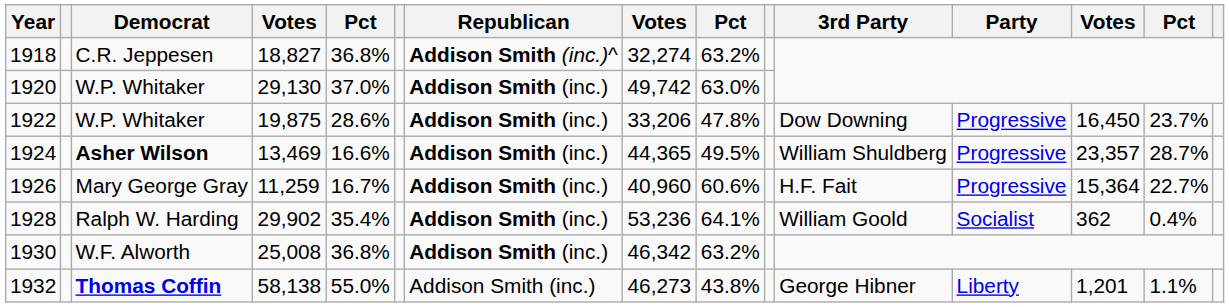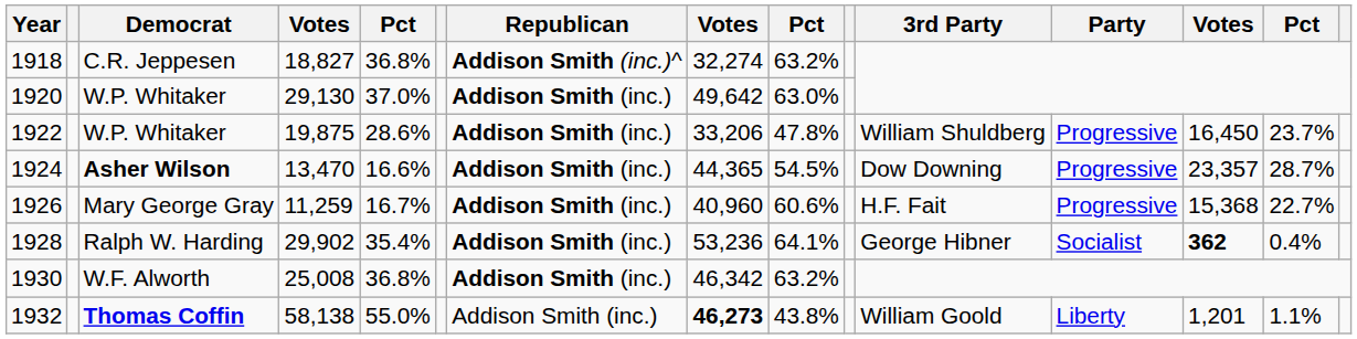1920 | column 8: 49,742 -> 49,642
1922 | 3rd Party: Dow Downing -> William Shuldberg
1924 | column 4: 13,469 -> 13,470
1924 | column 9: 49.5% -> 54.5%
1924 | 3rd Party: William Shuldberg -> Dow Downing
1926 | column 13: 15,364 -> 15,368
1928 | 3rd Party: William Goold -> George Hibner
1928 | column 13: normal -> bold
1932 | column 8: normal -> bold
1932 | 3rd Party: George Hibner -> William Goold
